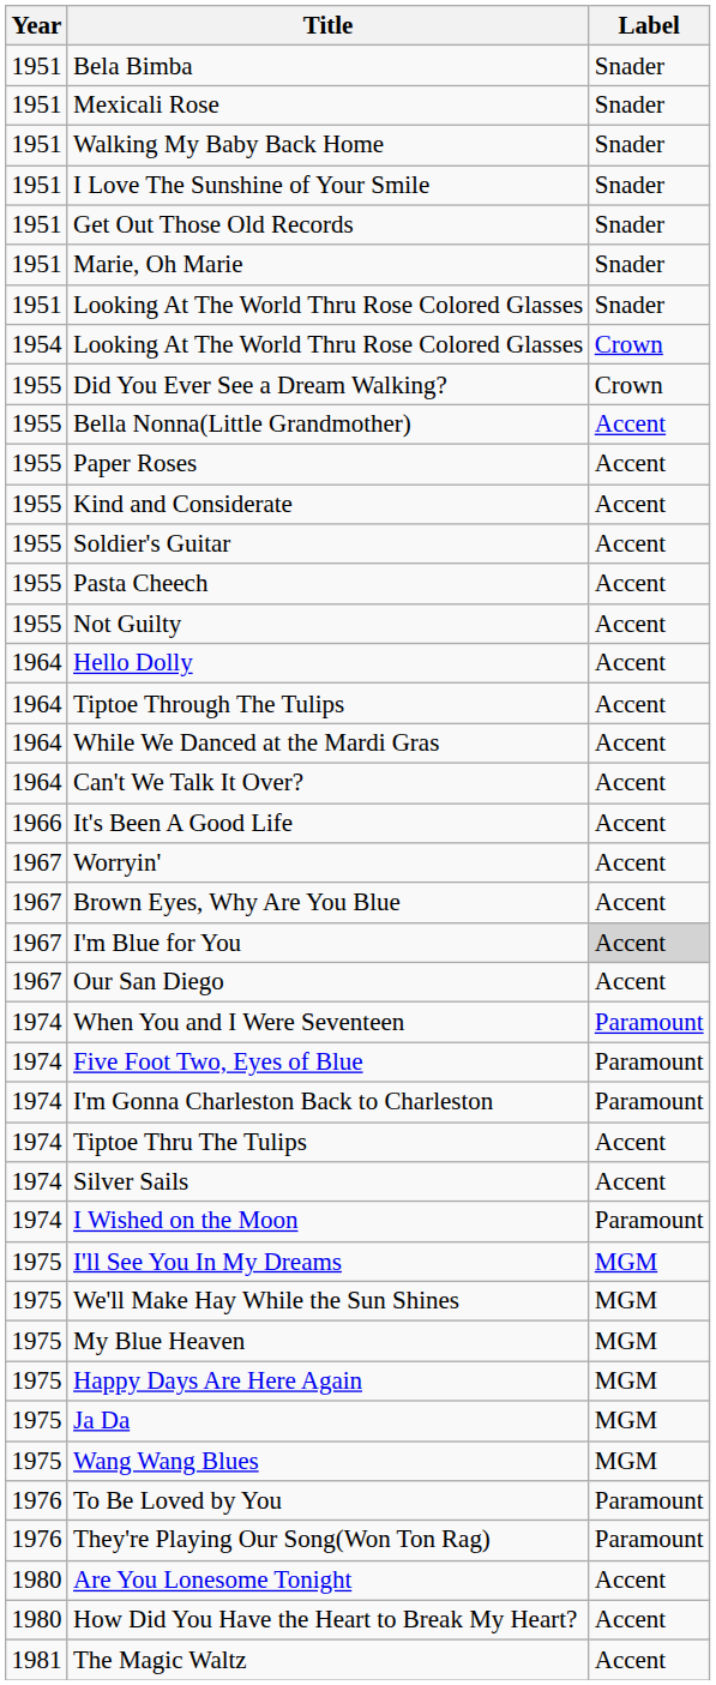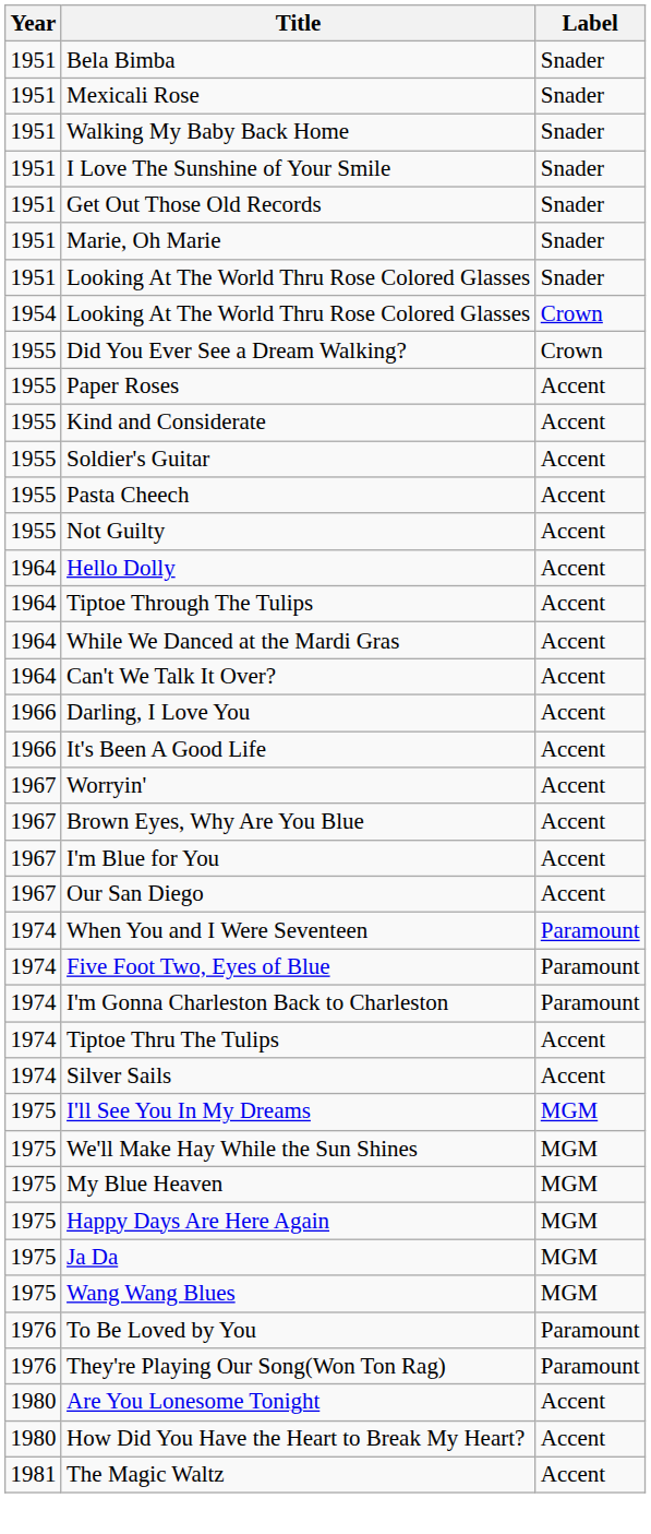- row: 1955 | Bella Nonna(Little Grandmother) | Accent
+ row: 1966 | Darling, I Love You | Accent
I'm Blue for You | Label: lightgrey background -> no background
- row: 1974 | I Wished on the Moon | Paramount
